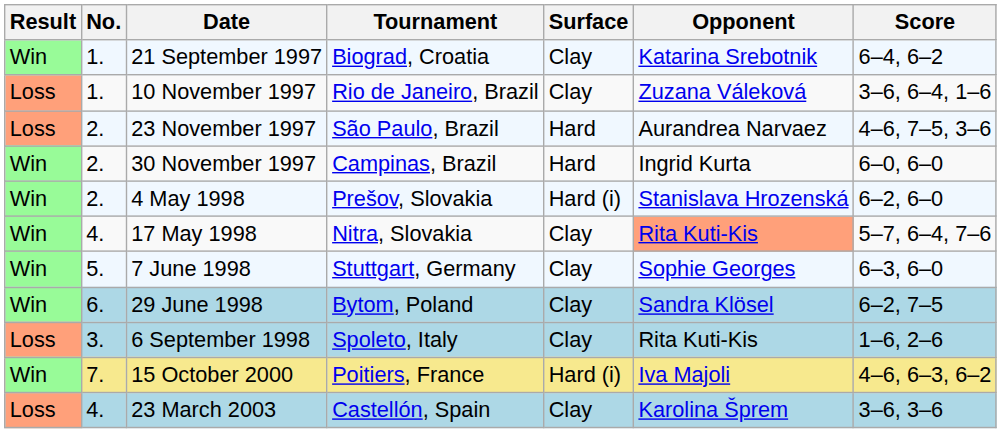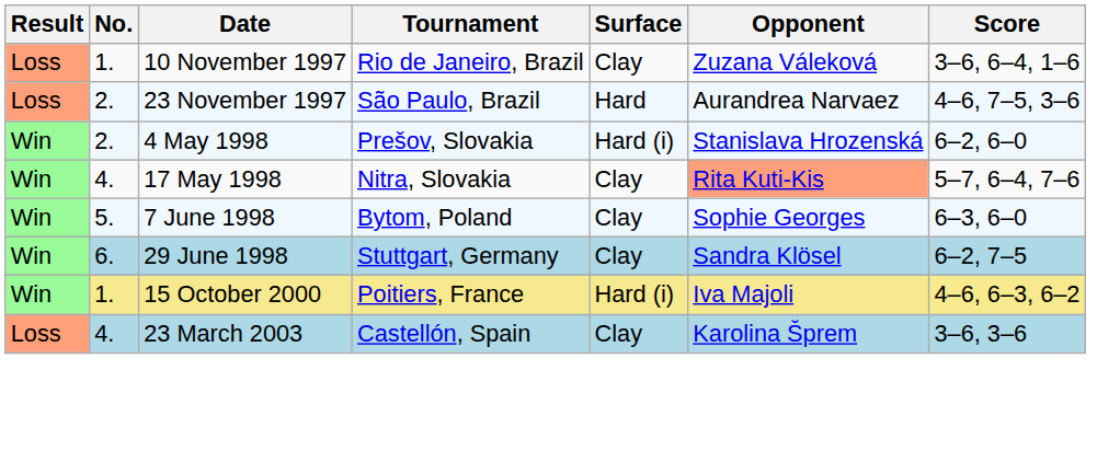- row: Win | 1. | 21 September 1997 | Biograd, Croatia | Clay | Katarina Srebotnik | 6–4, 6–2
- row: Win | 2. | 30 November 1997 | Campinas, Brazil | Hard | Ingrid Kurta | 6–0, 6–0
7 June 1998 | Tournament: Stuttgart, Germany -> Bytom, Poland
29 June 1998 | Tournament: Bytom, Poland -> Stuttgart, Germany
- row: Loss | 3. | 6 September 1998 | Spoleto, Italy | Clay | Rita Kuti-Kis | 1–6, 2–6
15 October 2000 | No.: 7. -> 1.
